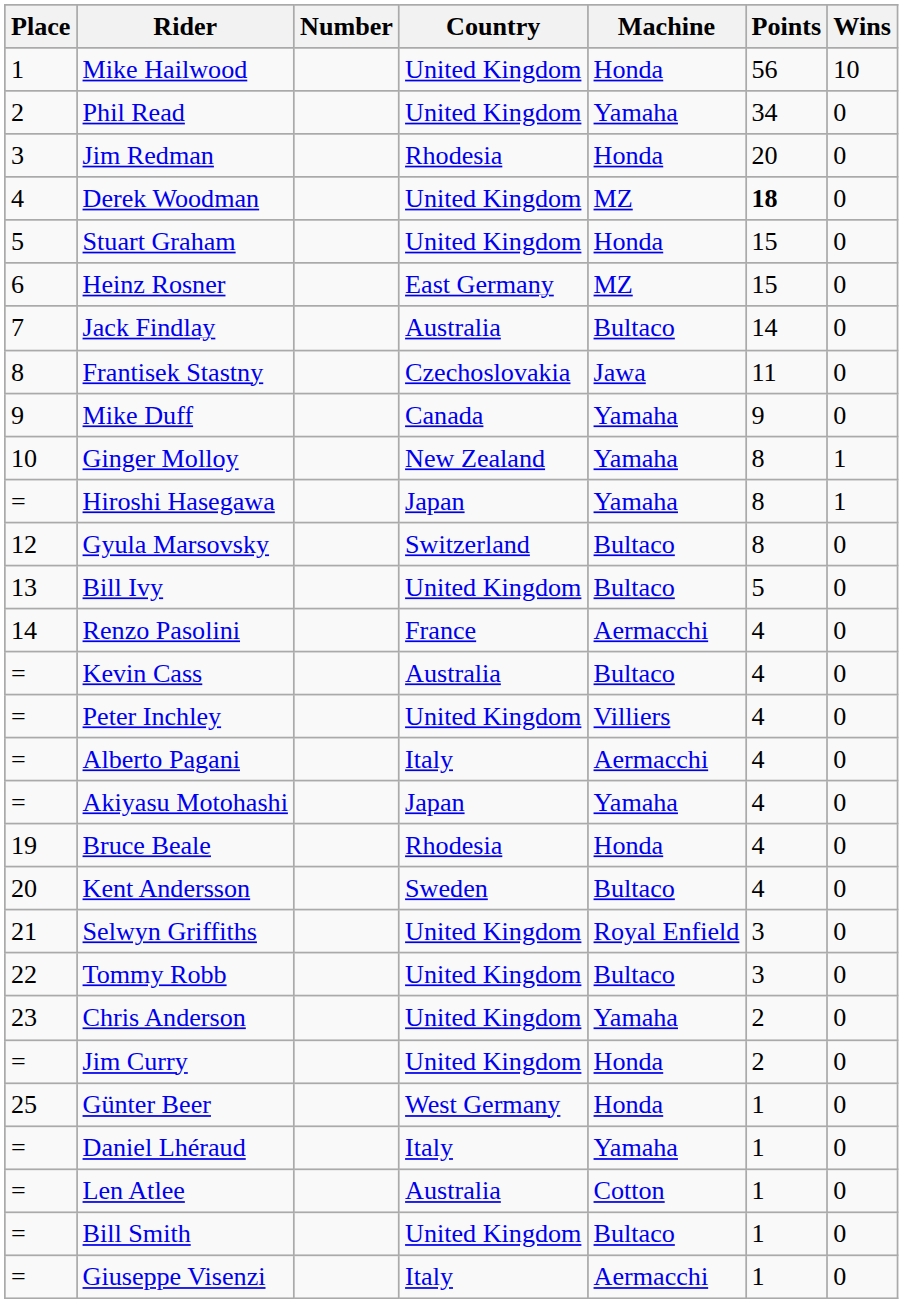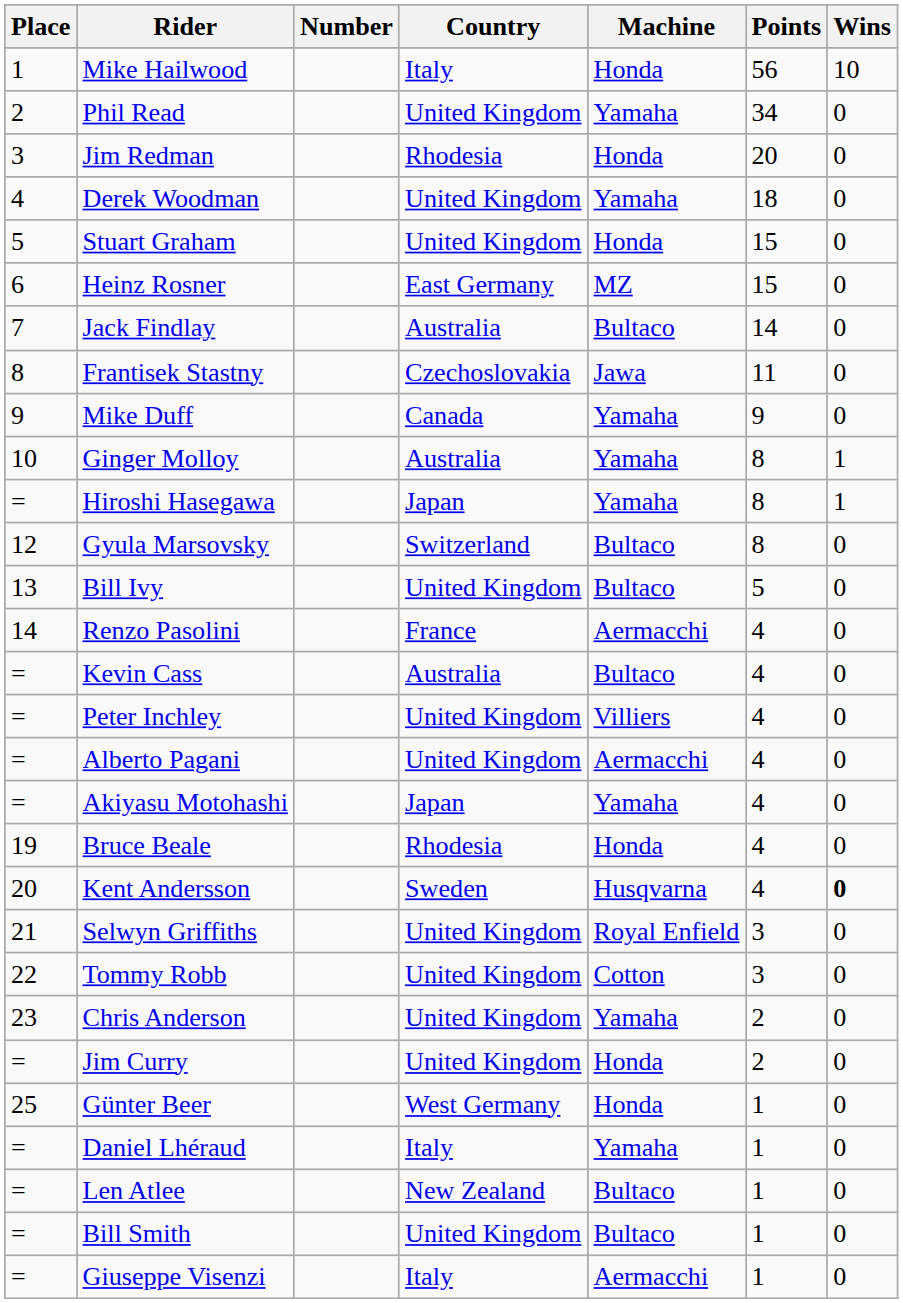Mike Hailwood | Country: United Kingdom -> Italy
Derek Woodman | Machine: MZ -> Yamaha
Derek Woodman | Points: bold -> normal
Ginger Molloy | Country: New Zealand -> Australia
Alberto Pagani | Country: Italy -> United Kingdom
Kent Andersson | Machine: Bultaco -> Husqvarna
Kent Andersson | Wins: normal -> bold
Tommy Robb | Machine: Bultaco -> Cotton
Len Atlee | Country: Australia -> New Zealand
Len Atlee | Machine: Cotton -> Bultaco
